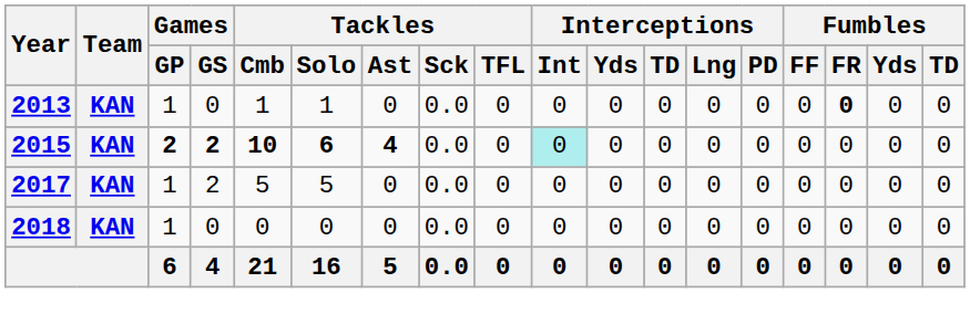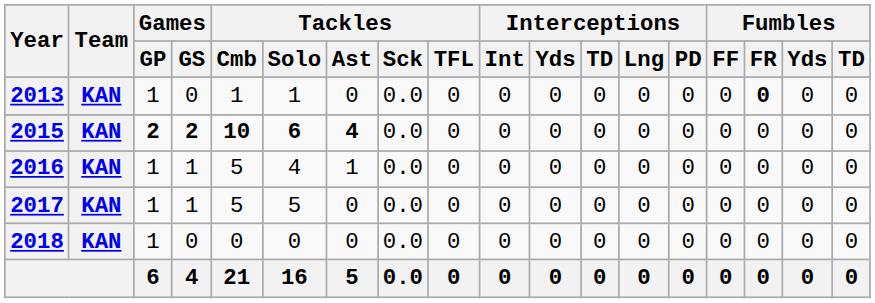2015 | Interceptions / Int: paleturquoise background -> no background
+ row: 2016 | KAN | 1 | 1 | 5 | 4 | 1 | 0.0 | 0 | 0 | 0 | 0 | 0 | 0 | 0 | 0 | 0 | 0
2017 | Games / GS: 2 -> 1
